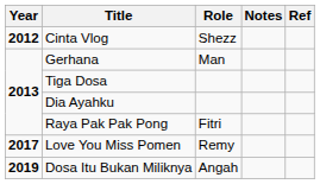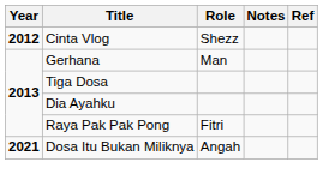- row: 2017 | Love You Miss Pomen | Remy
Dosa Itu Bukan Miliknya | Year: 2019 -> 2021
